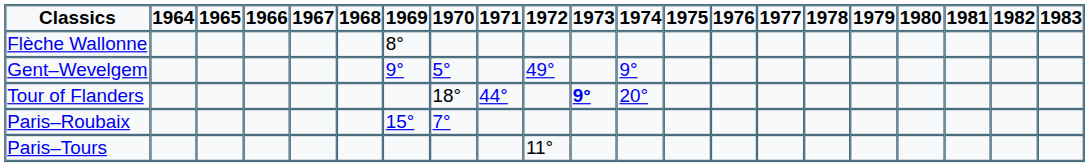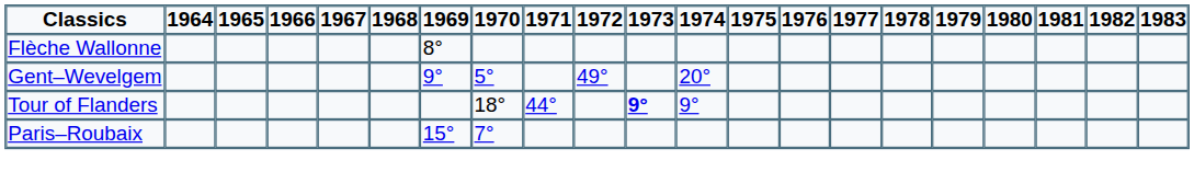Gent–Wevelgem | 1974: 9° -> 20°
Tour of Flanders | 1974: 20° -> 9°
- row: Paris–Tours | 11°
